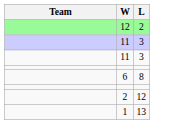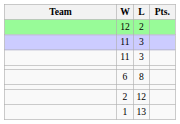+ column: Pts.
